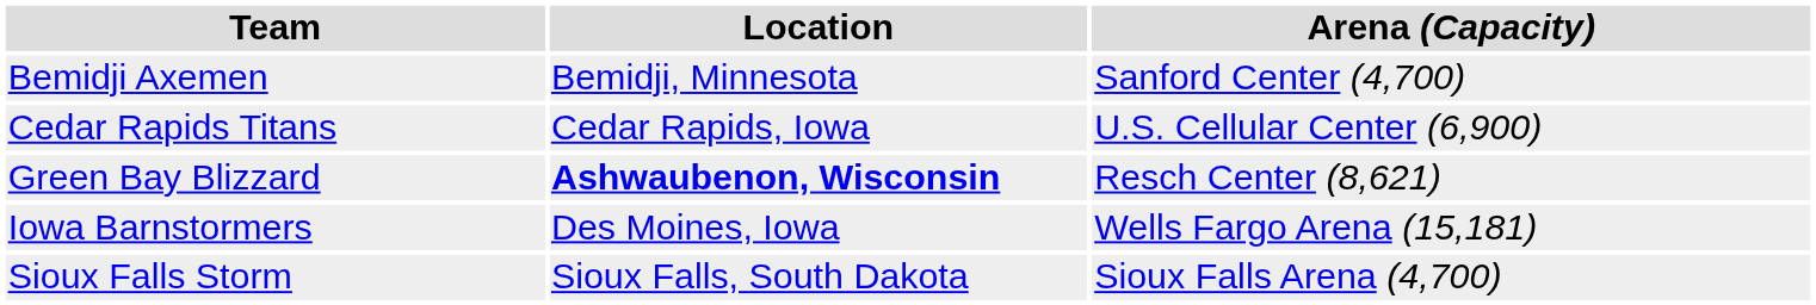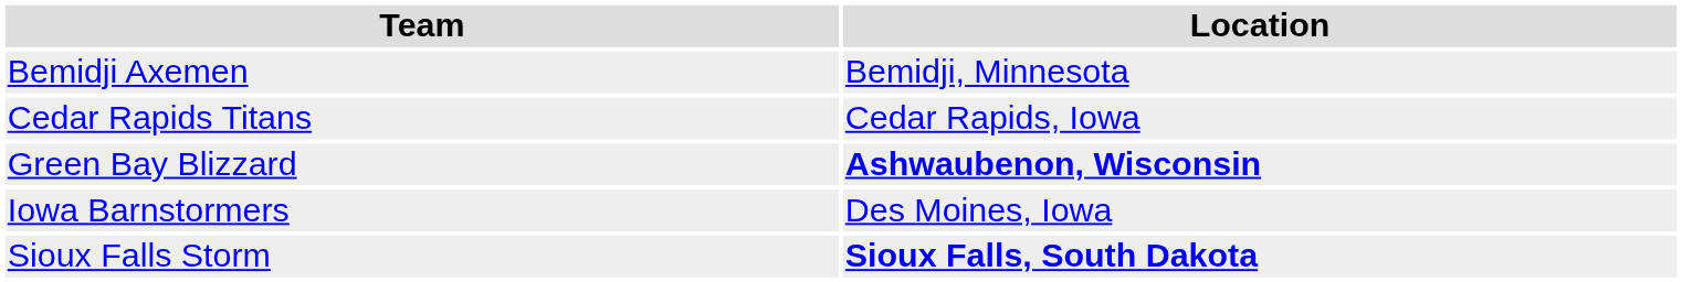- column: Arena (Capacity) | Sanford Center (4,700) | U.S. Cellular Center (6,900) | Resch Center (8,621) | Wells Fargo Arena (15,181) | Sioux Falls Arena (4,700)
Sioux Falls Storm | Location: normal -> bold
